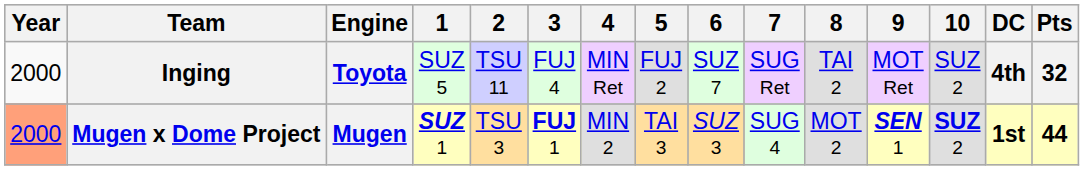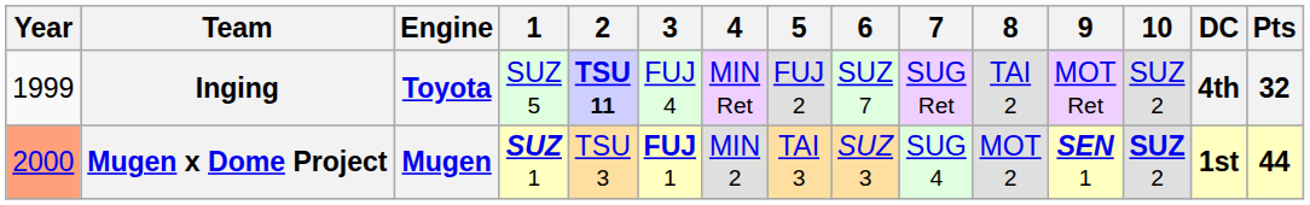Inging | Year: 2000 -> 1999
Inging | 2: normal -> bold
